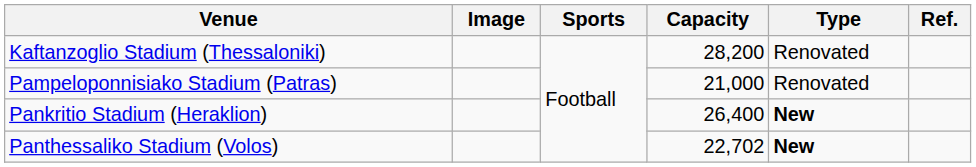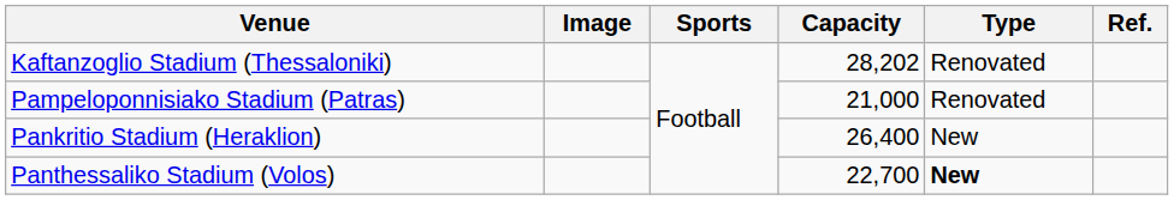Kaftanzoglio Stadium (Thessaloniki) | Capacity: 28,200 -> 28,202
Pankritio Stadium (Heraklion) | Type: bold -> normal
Panthessaliko Stadium (Volos) | Capacity: 22,702 -> 22,700
